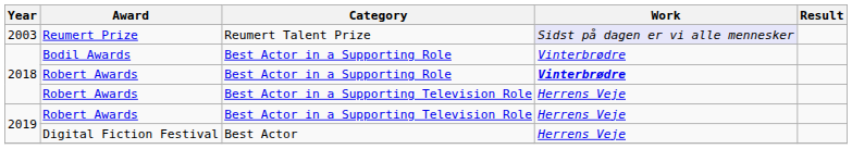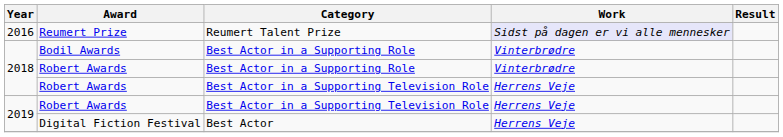Reumert Prize | Year: 2003 -> 2016
Robert Awards / Best Actor in a Supporting Role | Work: bold -> normal
